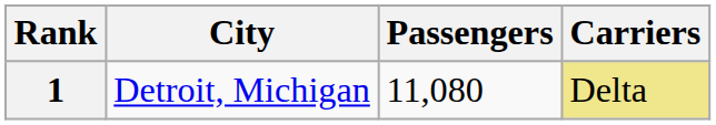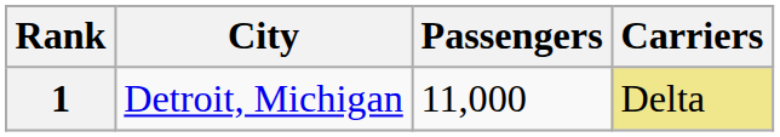1 | Passengers: 11,080 -> 11,000
